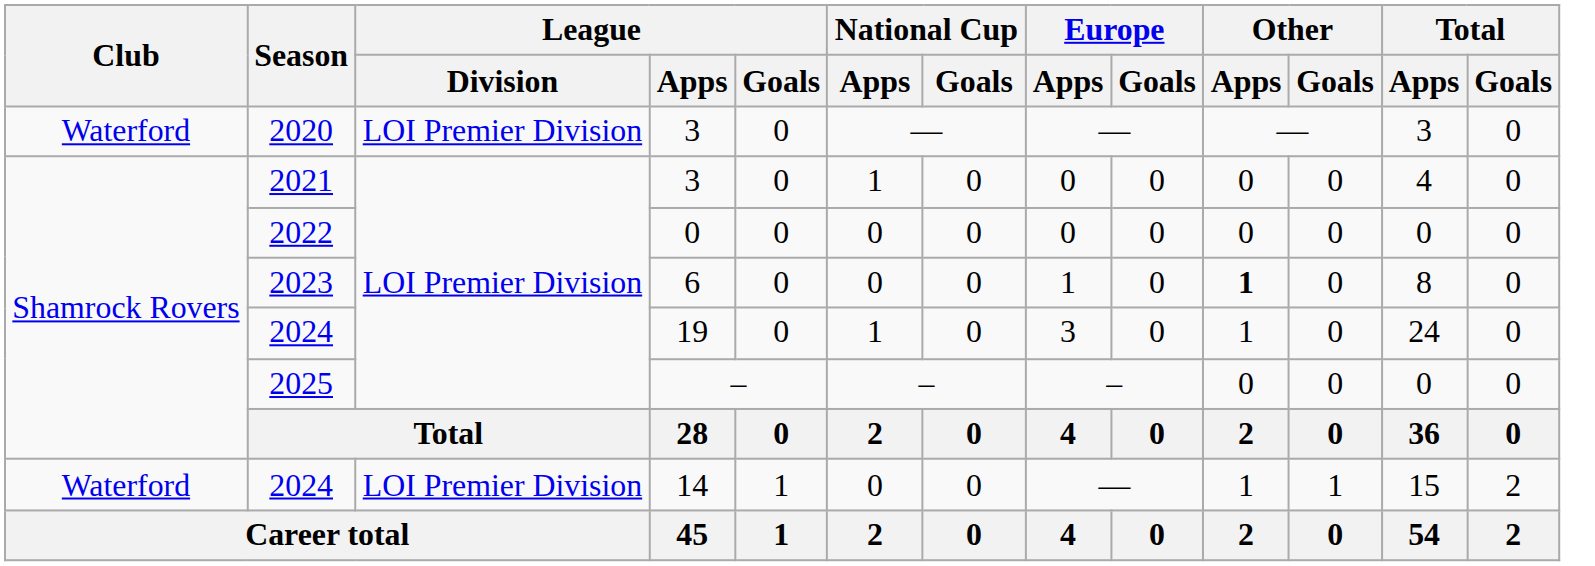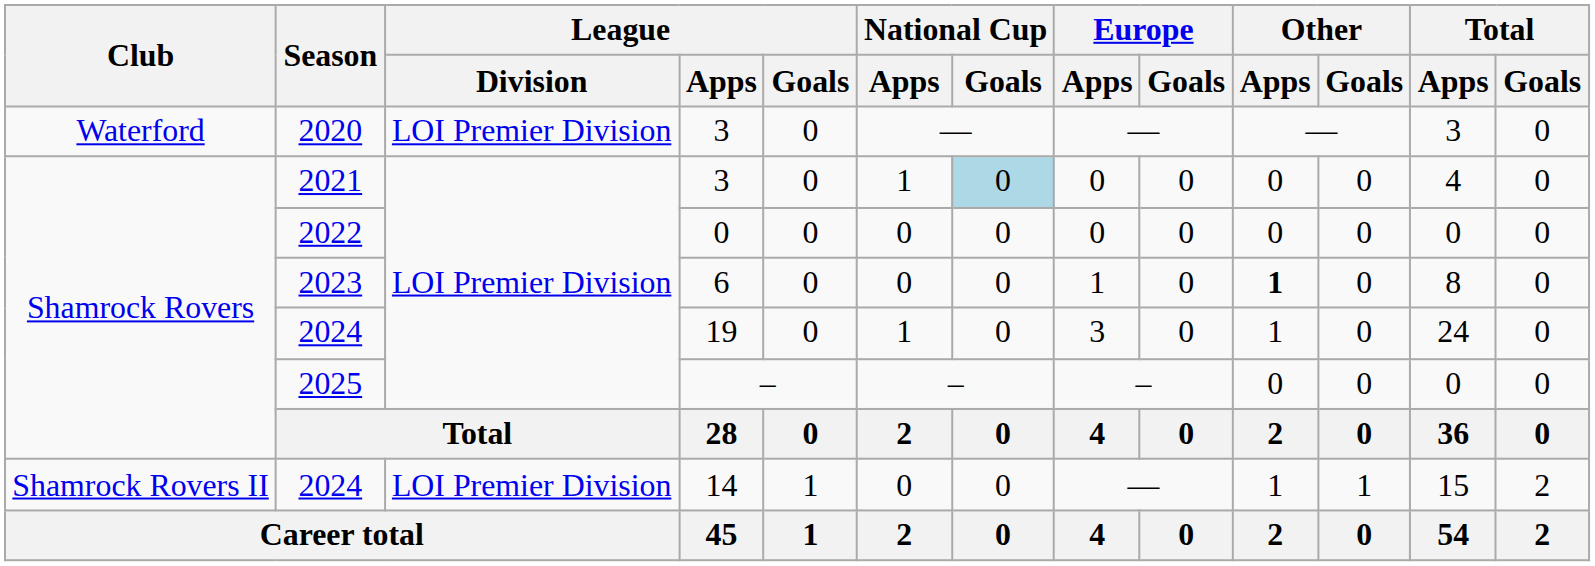2021 | National Cup / Goals: no background -> lightblue background
2024 / 14 | Club: Waterford -> Shamrock Rovers II
